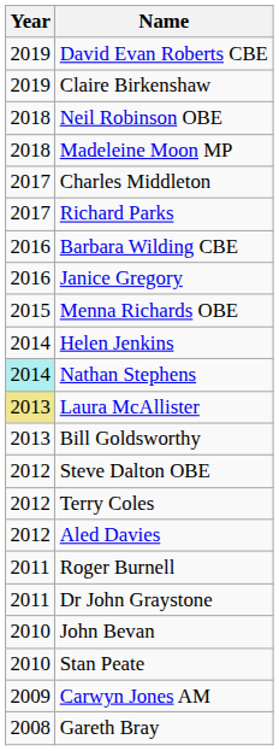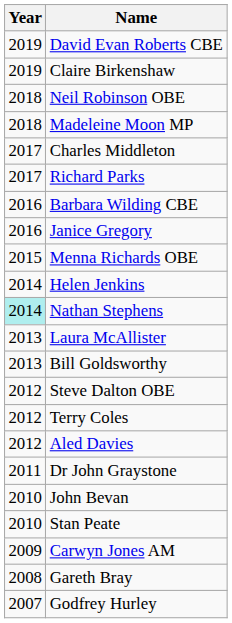Laura McAllister | Year: khaki background -> no background
- row: 2011 | Roger Burnell
+ row: 2007 | Godfrey Hurley
